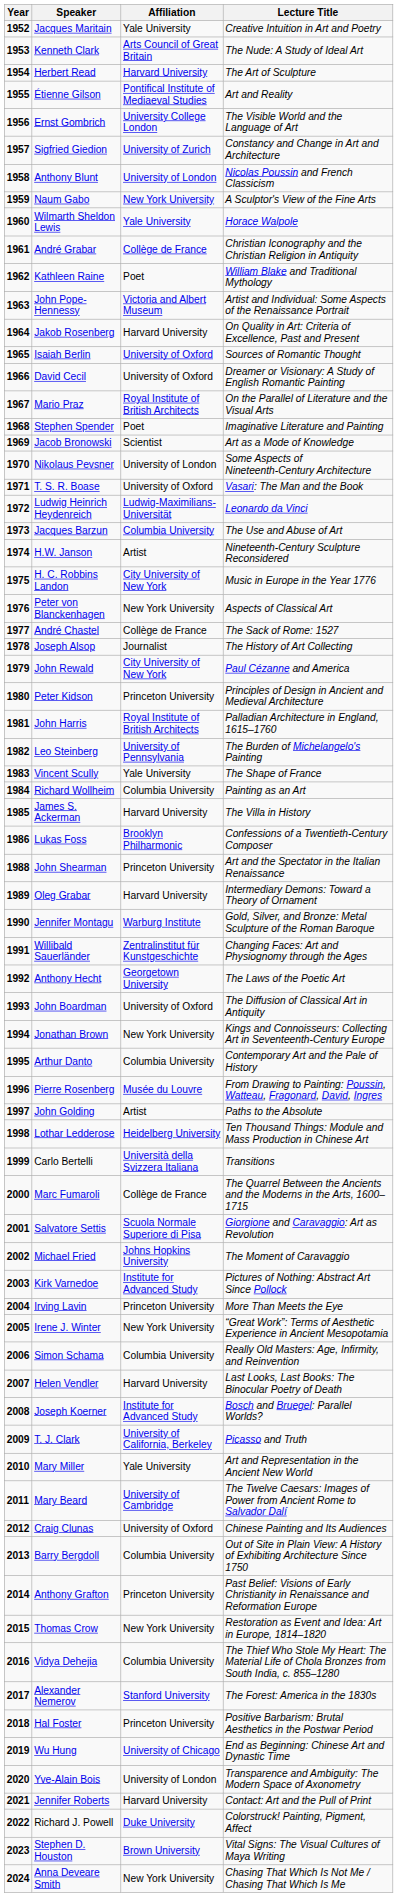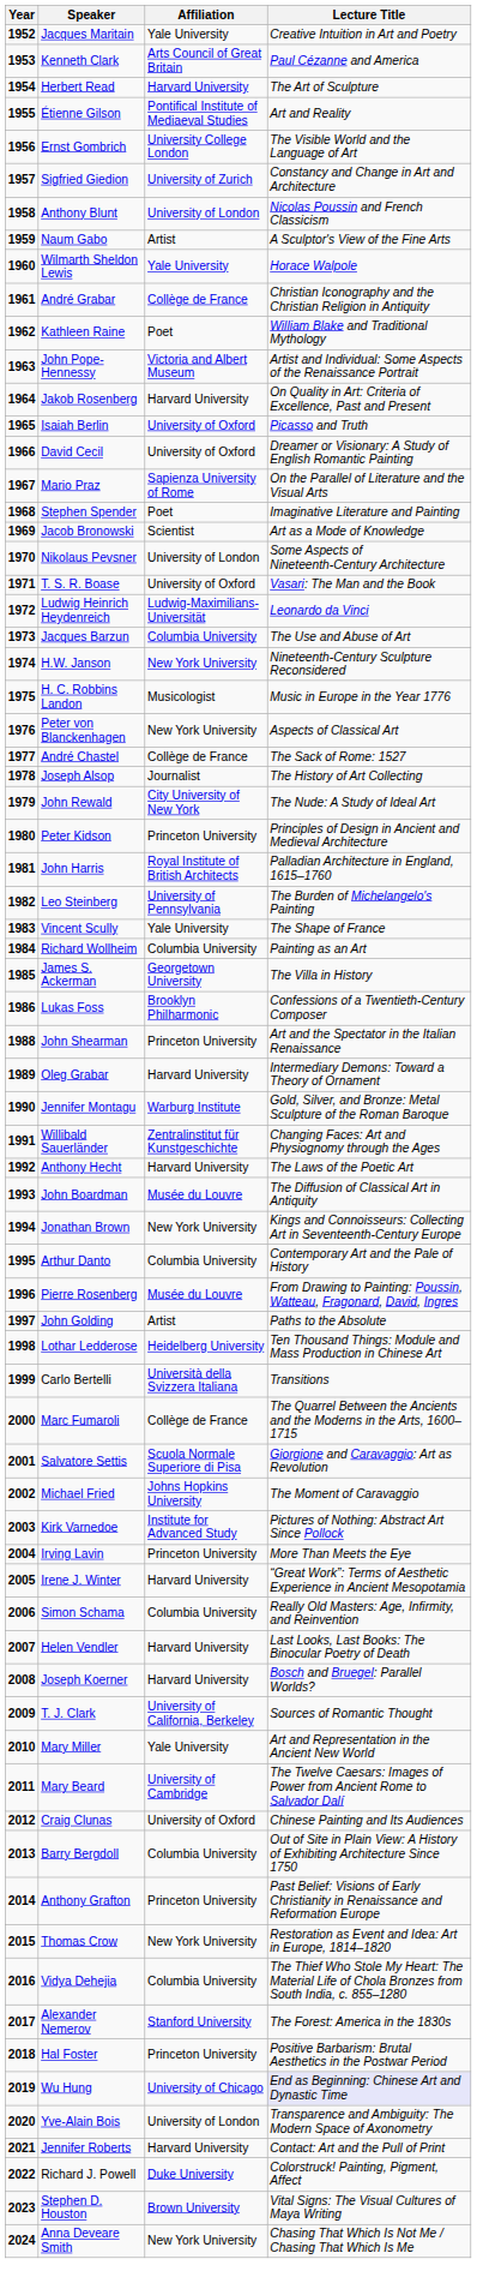Kenneth Clark | Lecture Title: The Nude: A Study of Ideal Art -> Paul Cézanne and America
Naum Gabo | Affiliation: New York University -> Artist
Isaiah Berlin | Lecture Title: Sources of Romantic Thought -> Picasso and Truth
Mario Praz | Affiliation: Royal Institute of British Architects -> Sapienza University of Rome
H.W. Janson | Affiliation: Artist -> New York University
H. C. Robbins Landon | Affiliation: City University of New York -> Musicologist
John Rewald | Lecture Title: Paul Cézanne and America -> The Nude: A Study of Ideal Art
James S. Ackerman | Affiliation: Harvard University -> Georgetown University
Anthony Hecht | Affiliation: Georgetown University -> Harvard University
John Boardman | Affiliation: University of Oxford -> Musée du Louvre
Irene J. Winter | Affiliation: New York University -> Harvard University
Joseph Koerner | Affiliation: Institute for Advanced Study -> Harvard University
T. J. Clark | Lecture Title: Picasso and Truth -> Sources of Romantic Thought
Wu Hung | Lecture Title: no background -> lavender background
